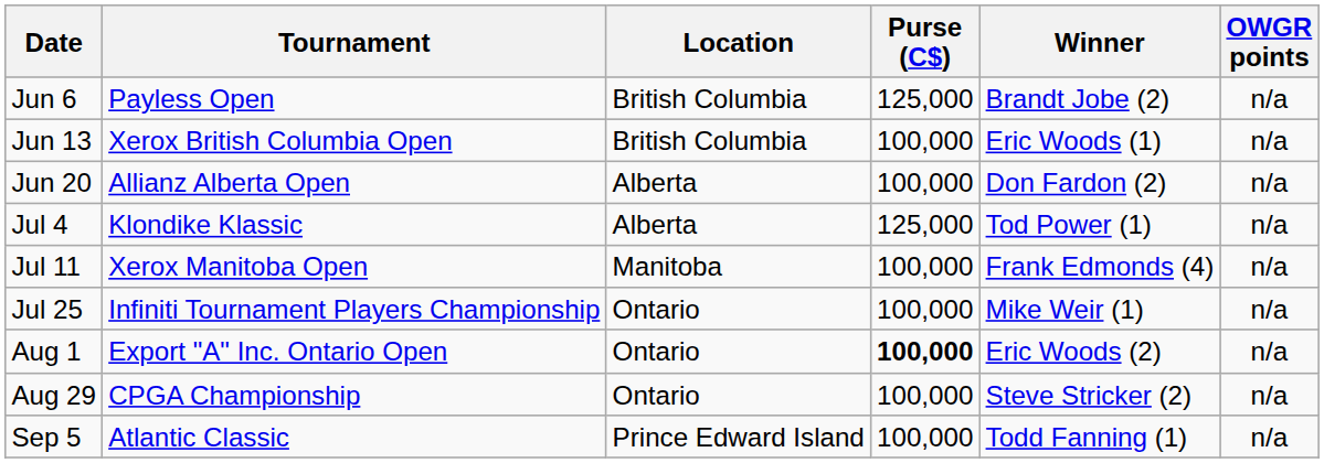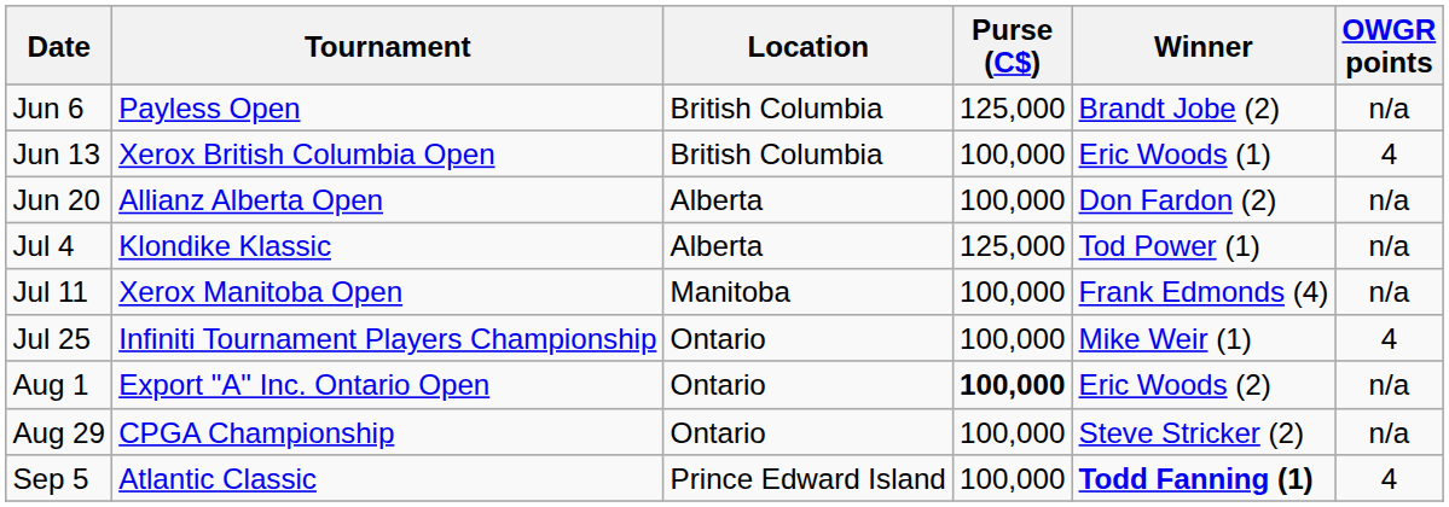Jun 13 | OWGR points: n/a -> 4
Jul 25 | OWGR points: n/a -> 4
Sep 5 | Winner: normal -> bold
Sep 5 | OWGR points: n/a -> 4
